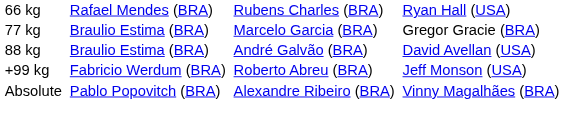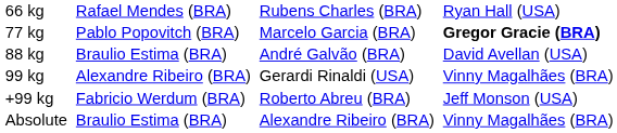77 kg | column 2: Braulio Estima (BRA) -> Pablo Popovitch (BRA)
77 kg | column 4: normal -> bold
+ row: 99 kg | Alexandre Ribeiro (BRA) | Gerardi Rinaldi (USA) | Vinny Magalhães (BRA)
Absolute | column 2: Pablo Popovitch (BRA) -> Braulio Estima (BRA)
